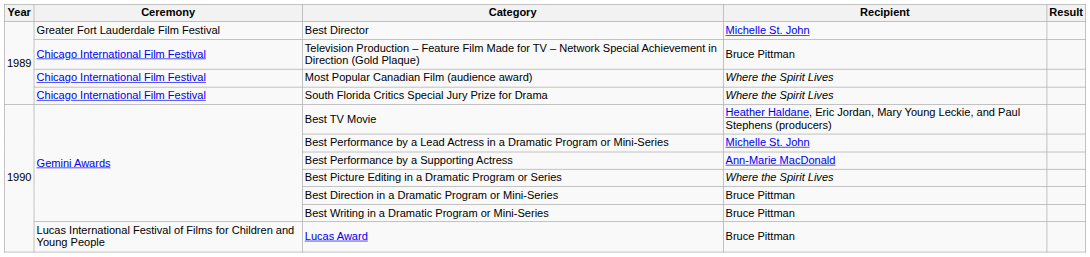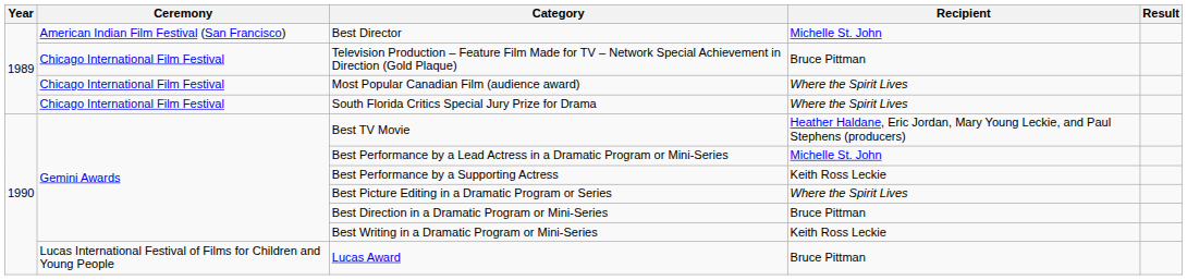Best Director | Ceremony: Greater Fort Lauderdale Film Festival -> American Indian Film Festival (San Francisco)
Best Performance by a Supporting Actress | Recipient: Ann-Marie MacDonald -> Keith Ross Leckie
Best Writing in a Dramatic Program or Mini-Series | Recipient: Bruce Pittman -> Keith Ross Leckie
